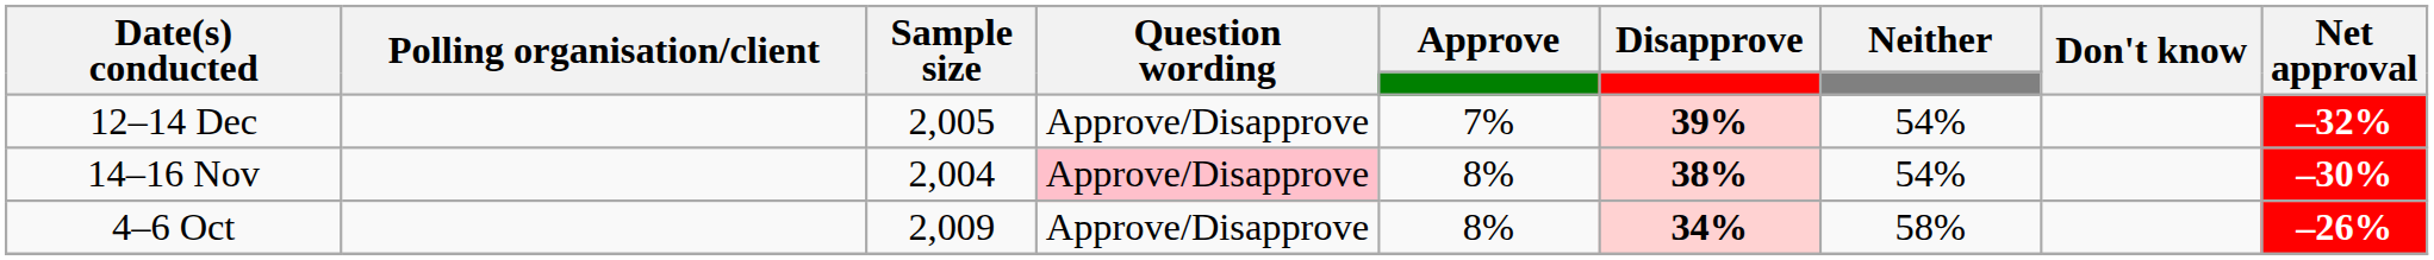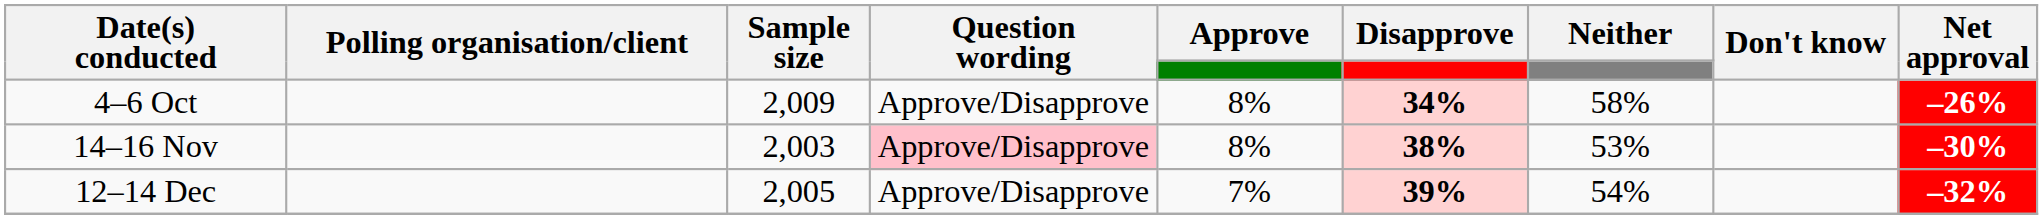rows swapped: 12–14 Dec <-> 4–6 Oct
14–16 Nov | Sample size: 2,004 -> 2,003
14–16 Nov | Neither: 54% -> 53%
